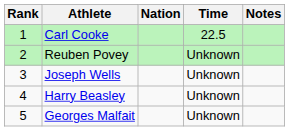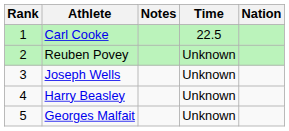columns swapped: Nation <-> Notes
